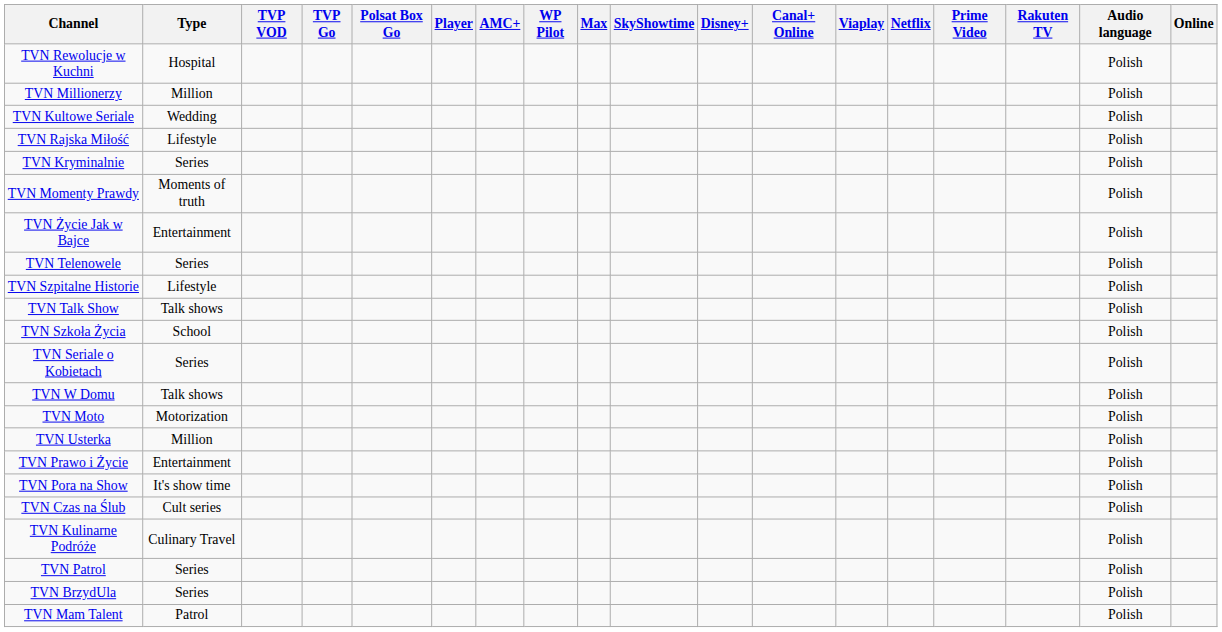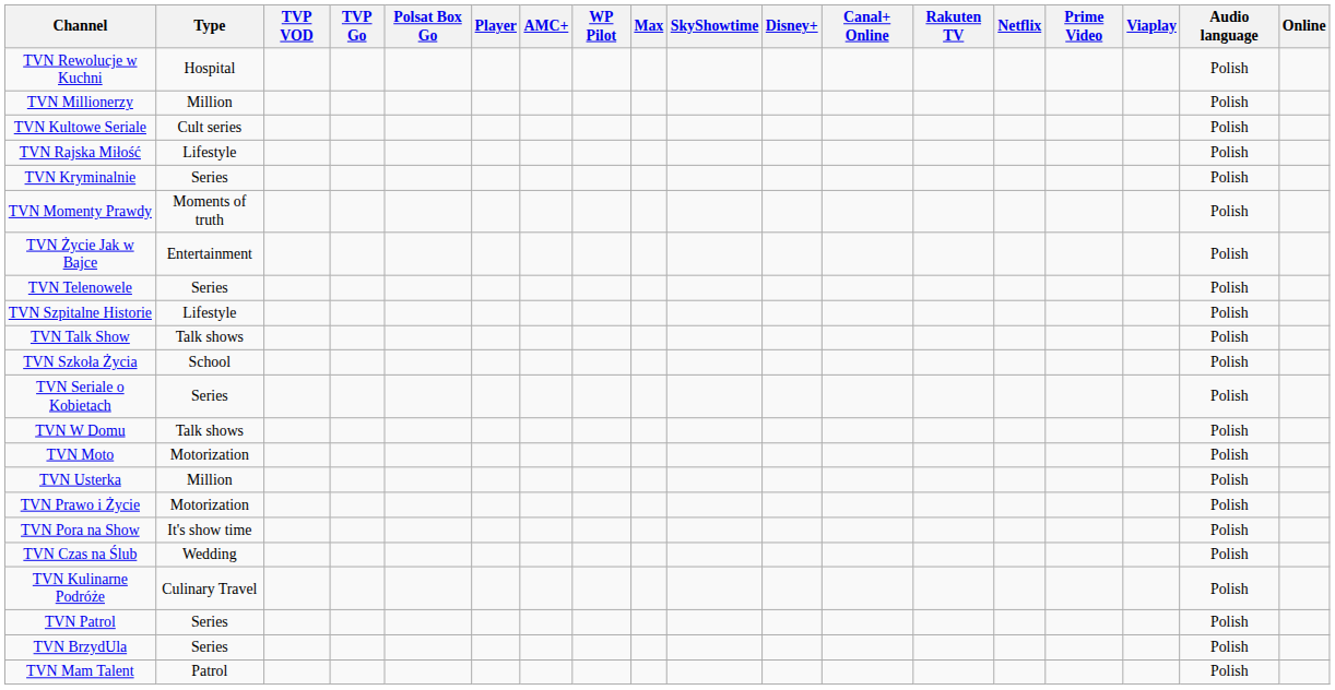columns swapped: Viaplay <-> Rakuten TV
TVN Kultowe Seriale | Type: Wedding -> Cult series
TVN Prawo i Życie | Type: Entertainment -> Motorization
TVN Czas na Ślub | Type: Cult series -> Wedding
